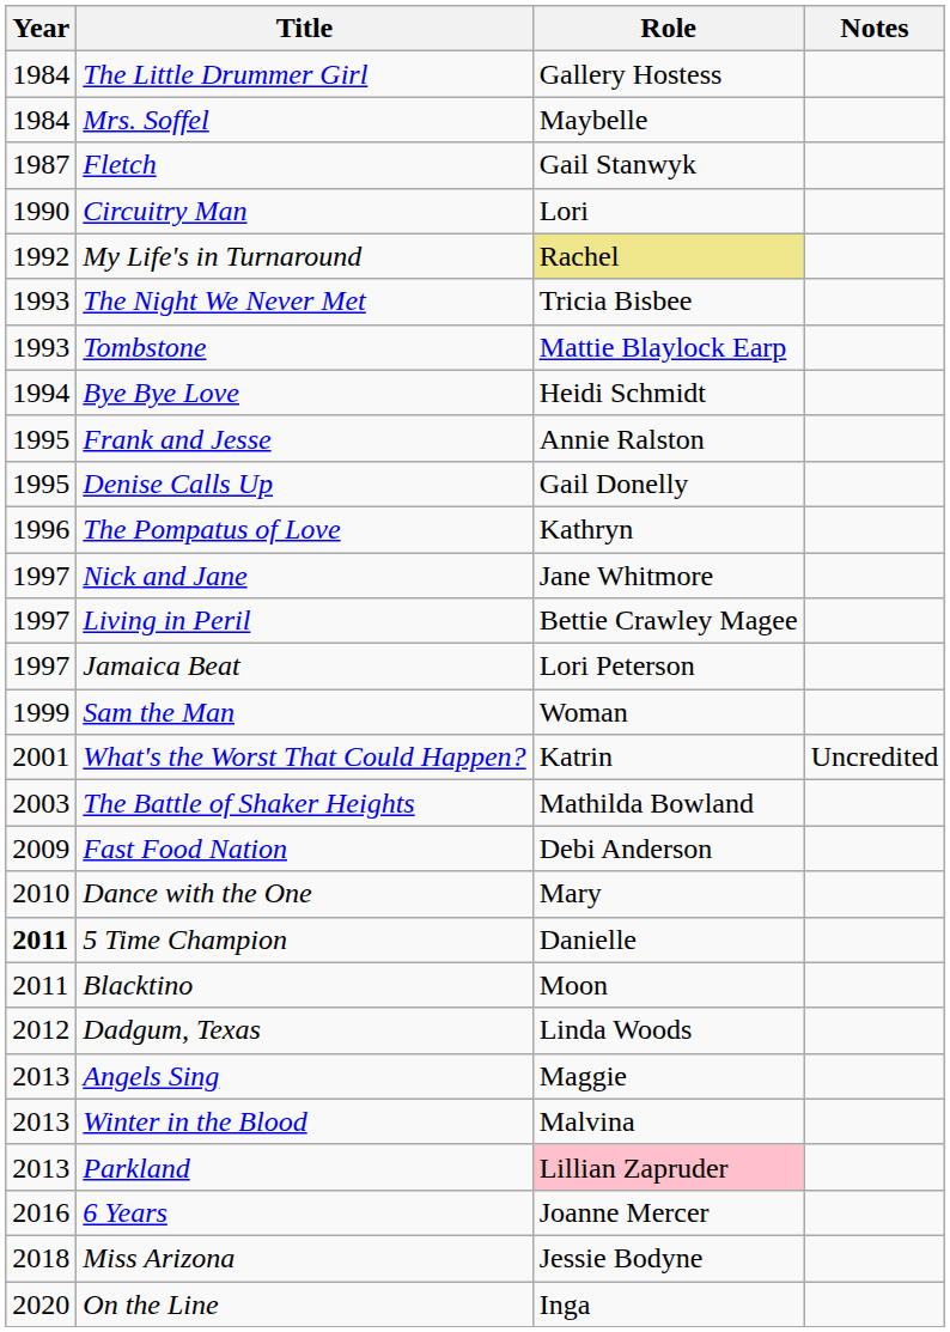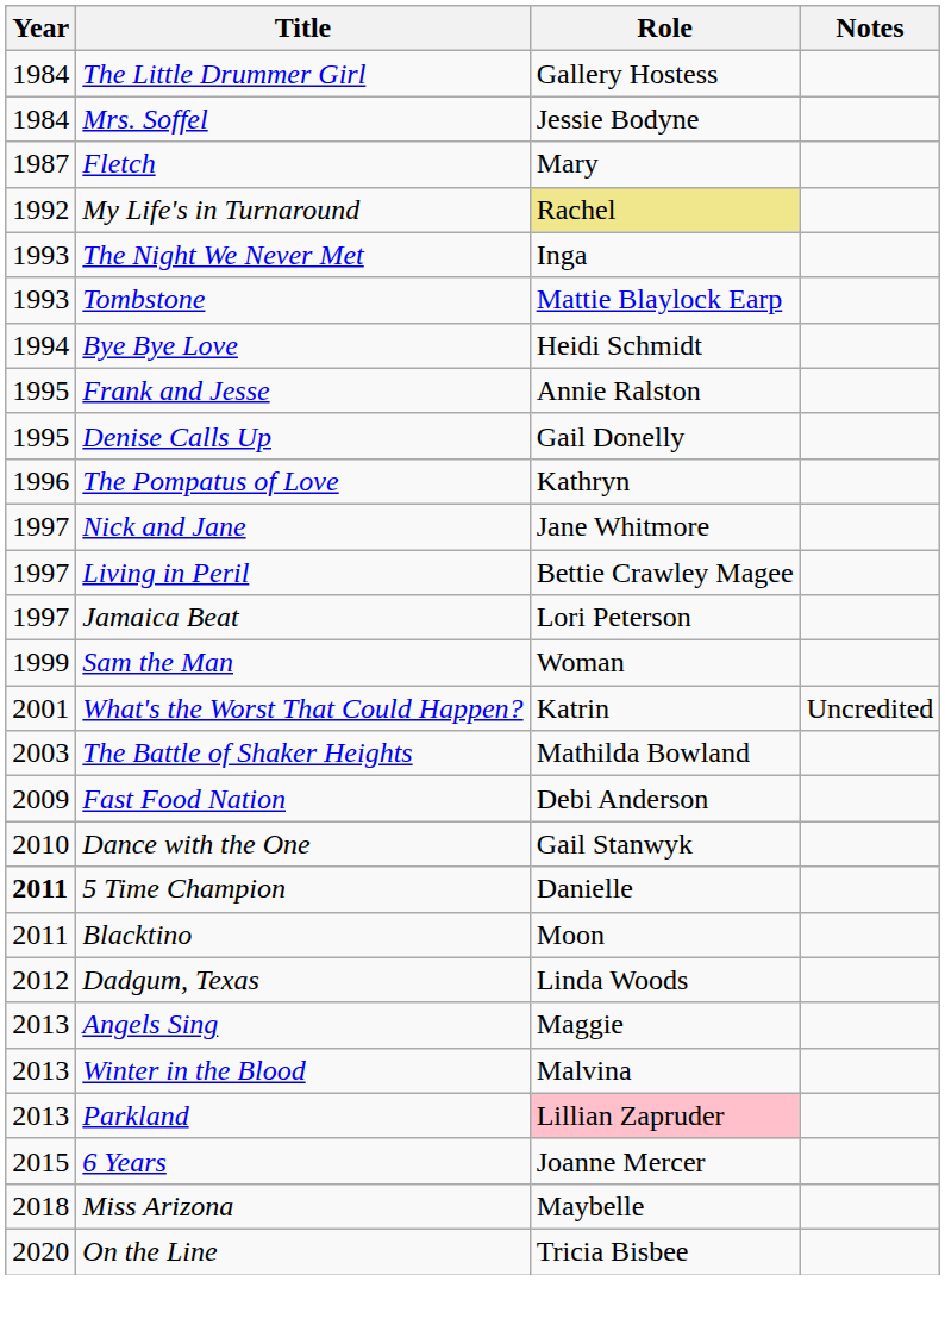Mrs. Soffel | Role: Maybelle -> Jessie Bodyne
Fletch | Role: Gail Stanwyk -> Mary
- row: 1990 | Circuitry Man | Lori
The Night We Never Met | Role: Tricia Bisbee -> Inga
Dance with the One | Role: Mary -> Gail Stanwyk
6 Years | Year: 2016 -> 2015
Miss Arizona | Role: Jessie Bodyne -> Maybelle
On the Line | Role: Inga -> Tricia Bisbee
